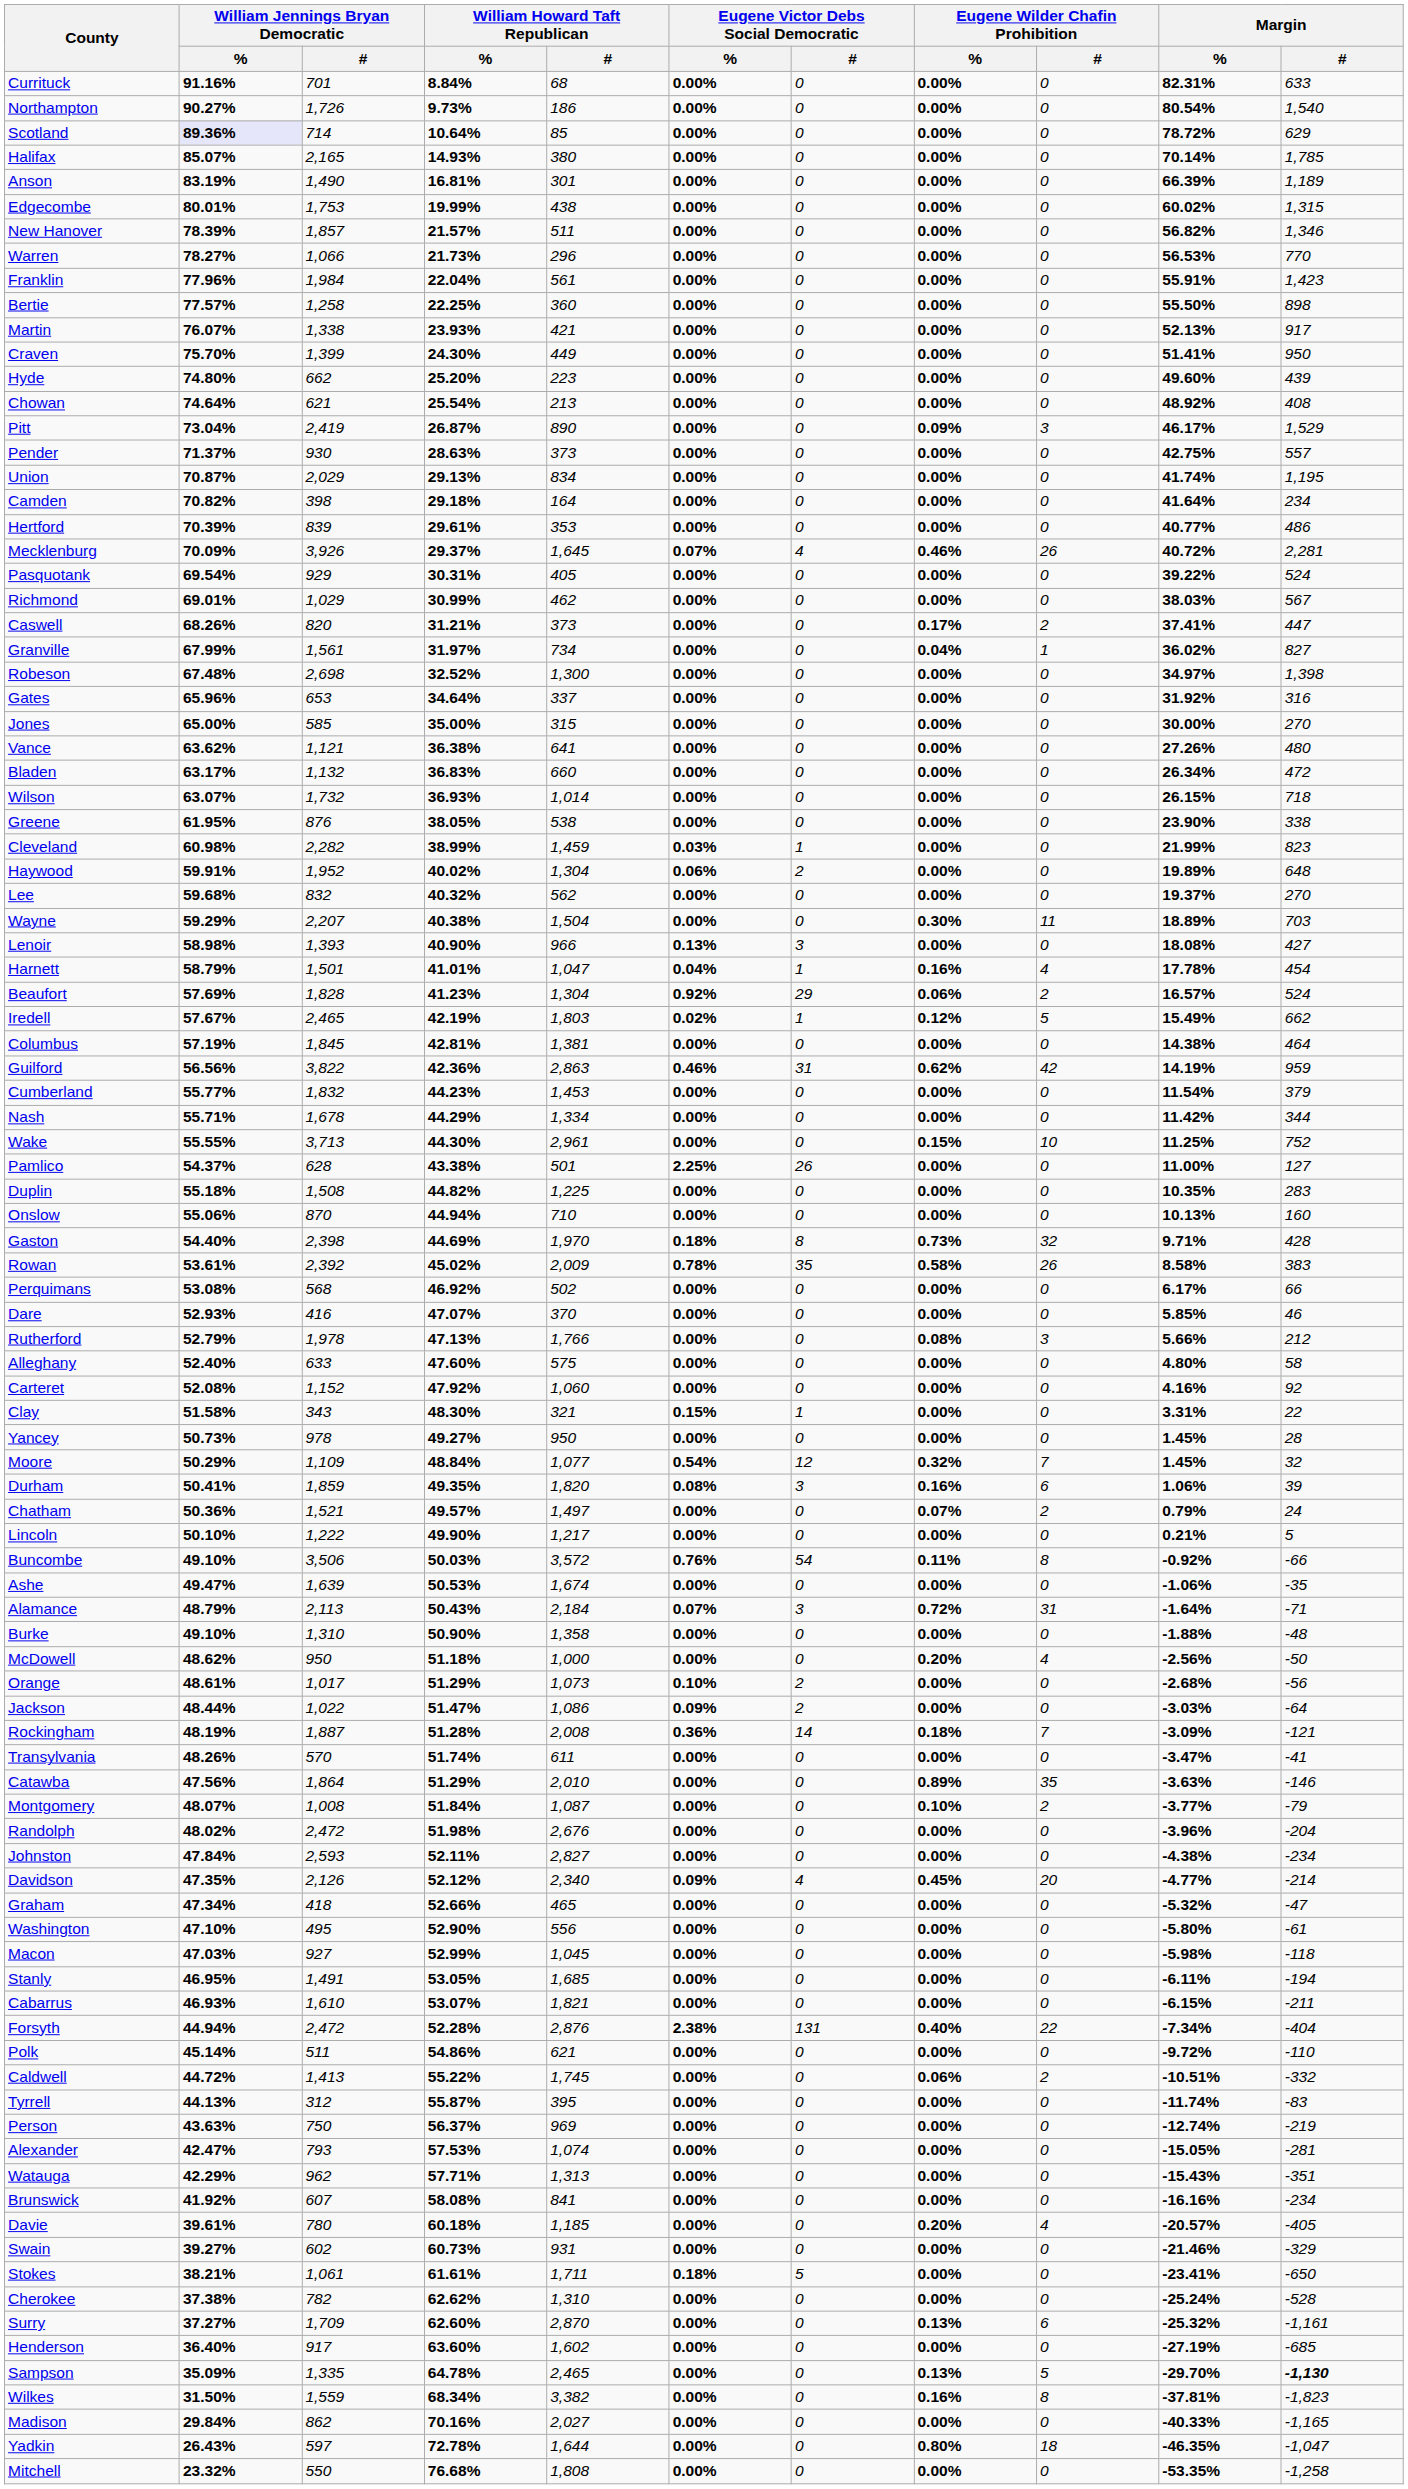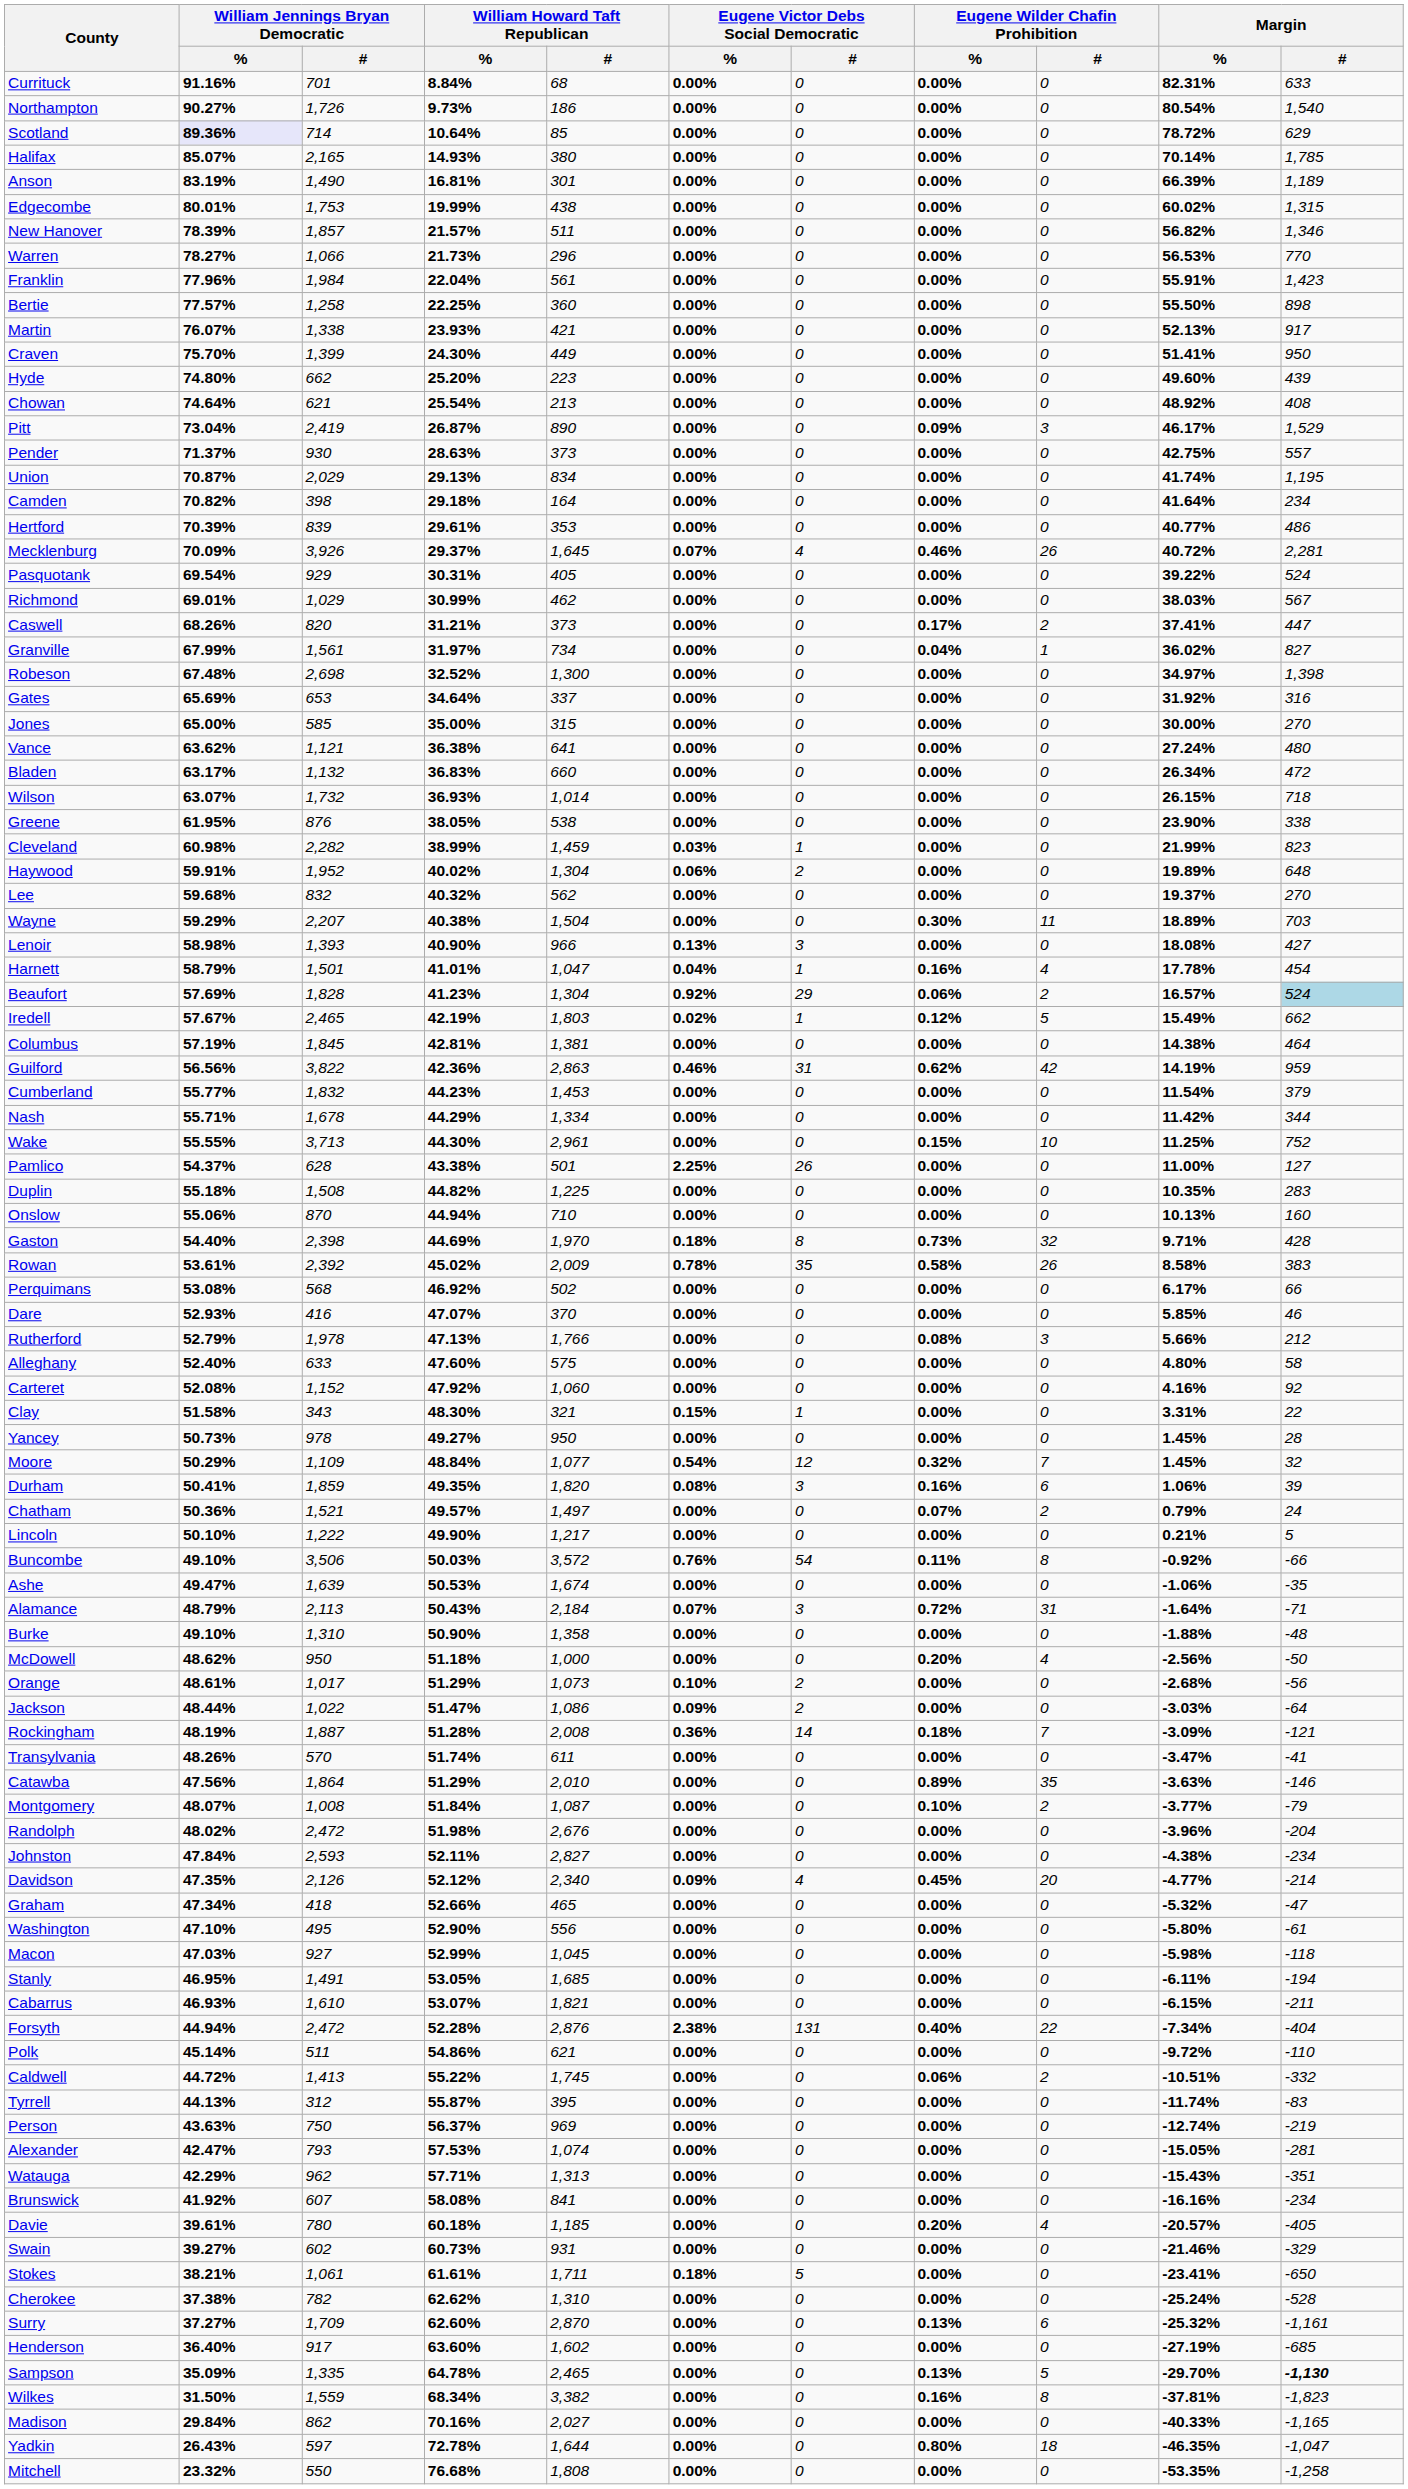Gates | William Jennings Bryan Democratic / %: 65.96% -> 65.69%
Vance | Margin / %: 27.26% -> 27.24%
Beaufort | Margin / #: no background -> lightblue background
